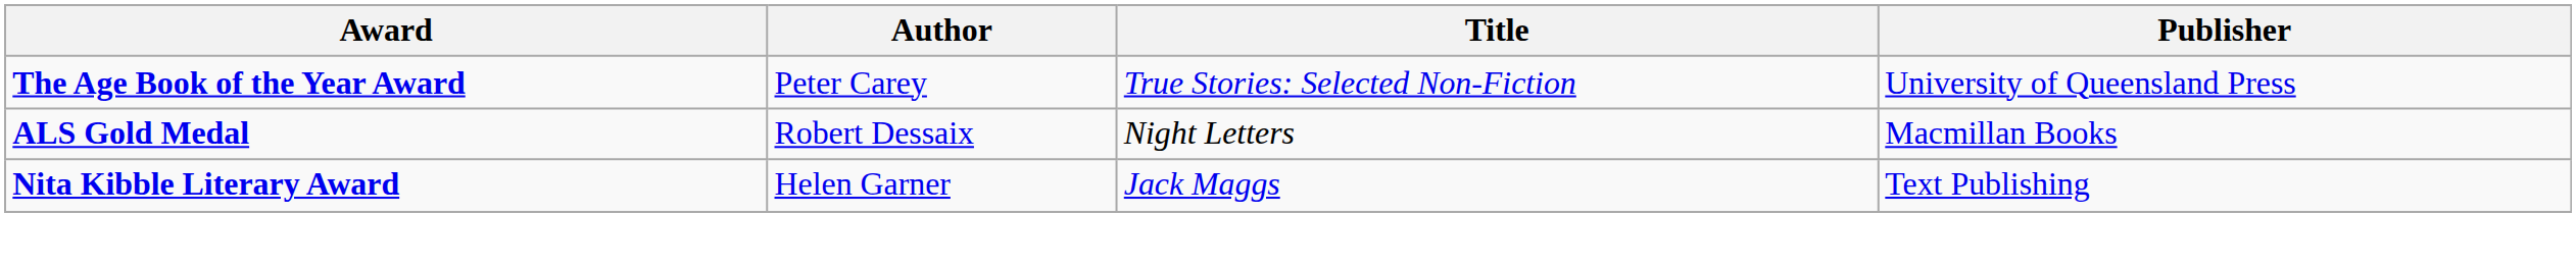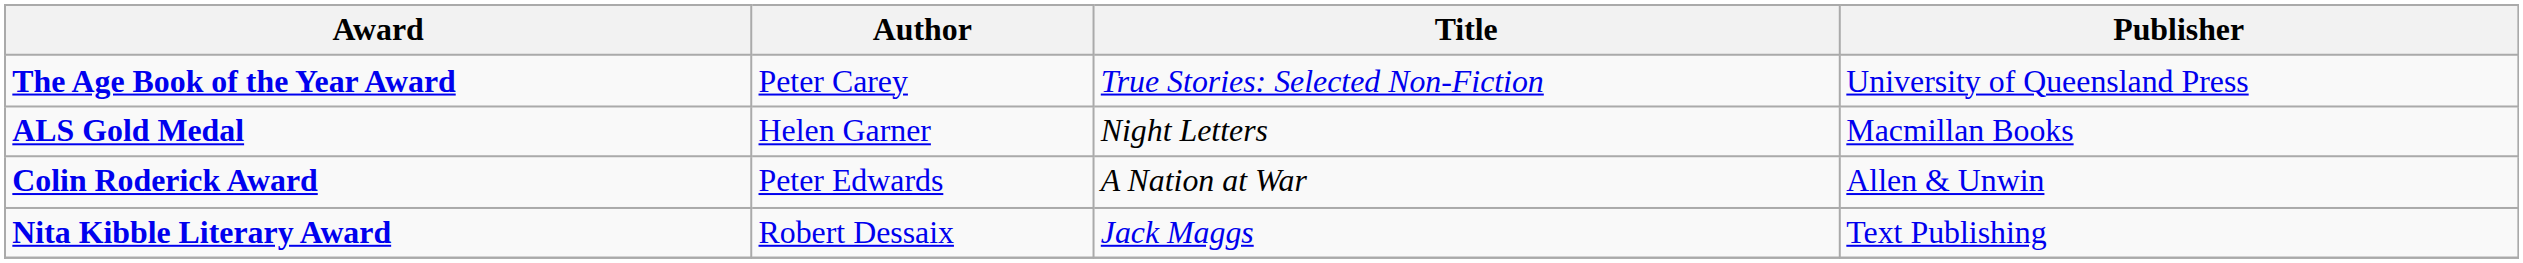ALS Gold Medal | Author: Robert Dessaix -> Helen Garner
+ row: Colin Roderick Award | Peter Edwards | A Nation at War | Allen & Unwin
Nita Kibble Literary Award | Author: Helen Garner -> Robert Dessaix
